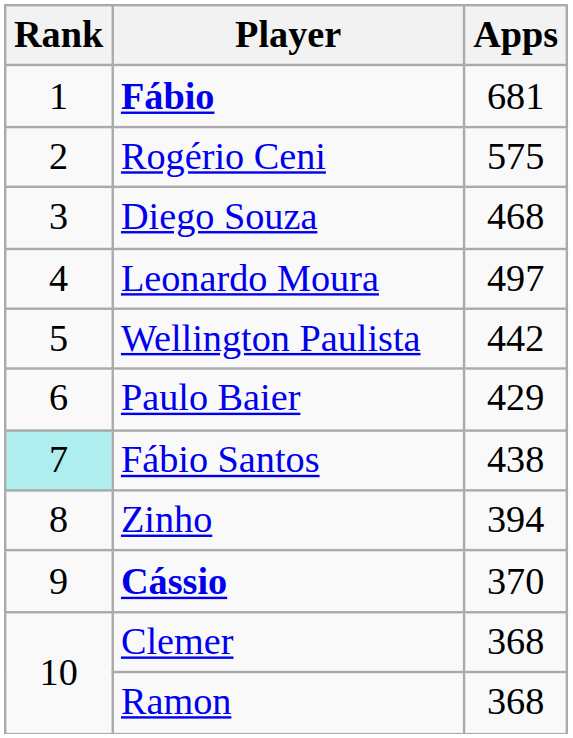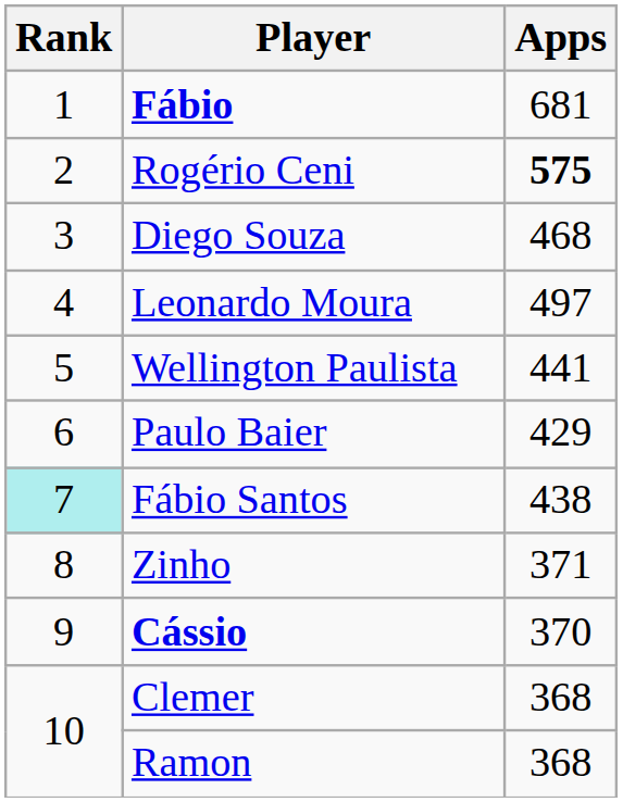Rogério Ceni | Apps: normal -> bold
Wellington Paulista | Apps: 442 -> 441
Zinho | Apps: 394 -> 371
